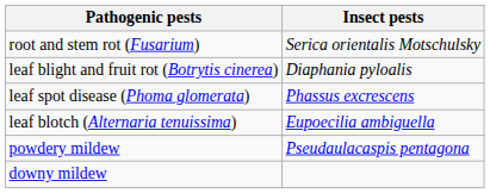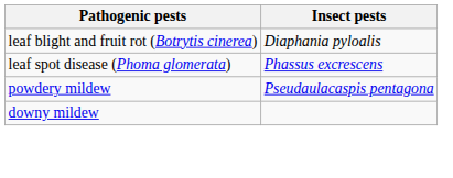- row: root and stem rot (Fusarium) | Serica orientalis Motschulsky
- row: leaf blotch (Alternaria tenuissima) | Eupoecilia ambiguella
